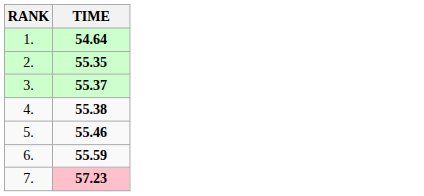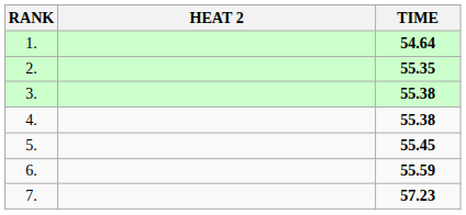+ column: HEAT 2
3. | TIME: 55.37 -> 55.38
5. | TIME: 55.46 -> 55.45
7. | TIME: pink background -> no background
